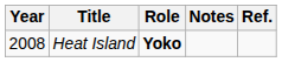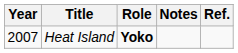Heat Island | Year: 2008 -> 2007
